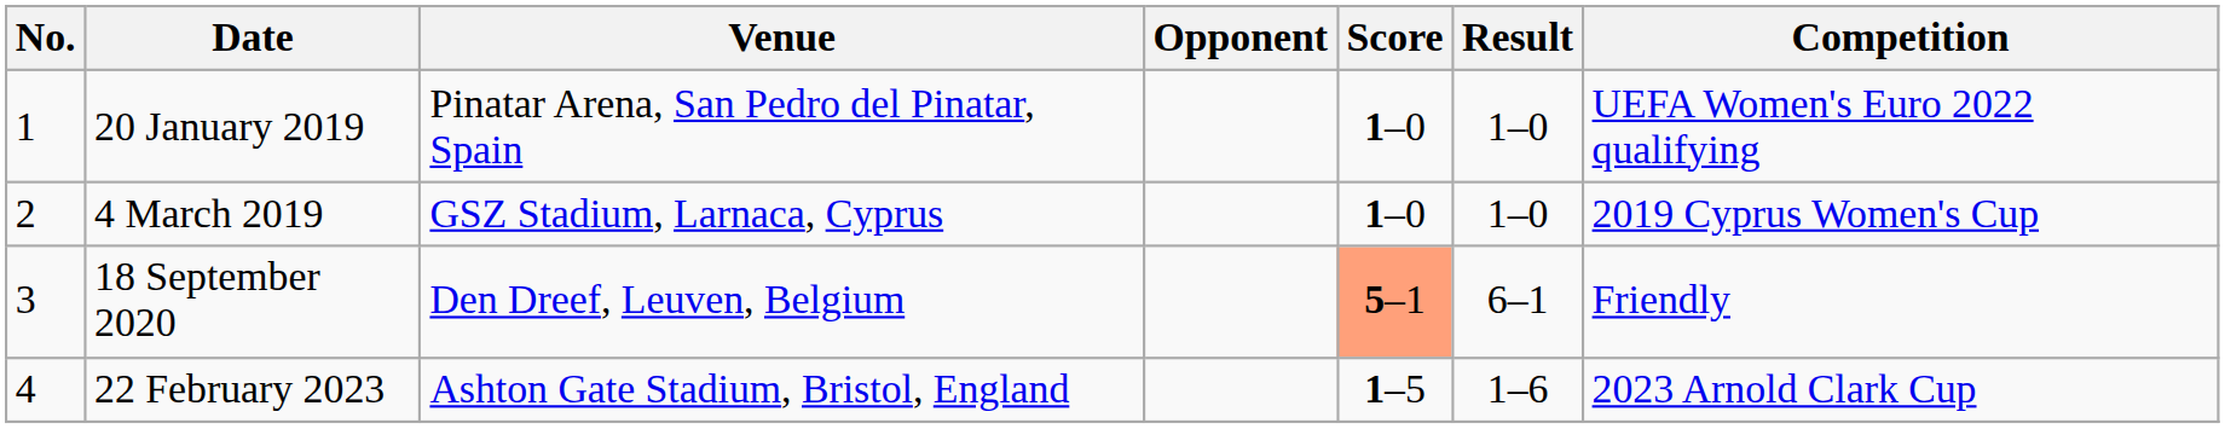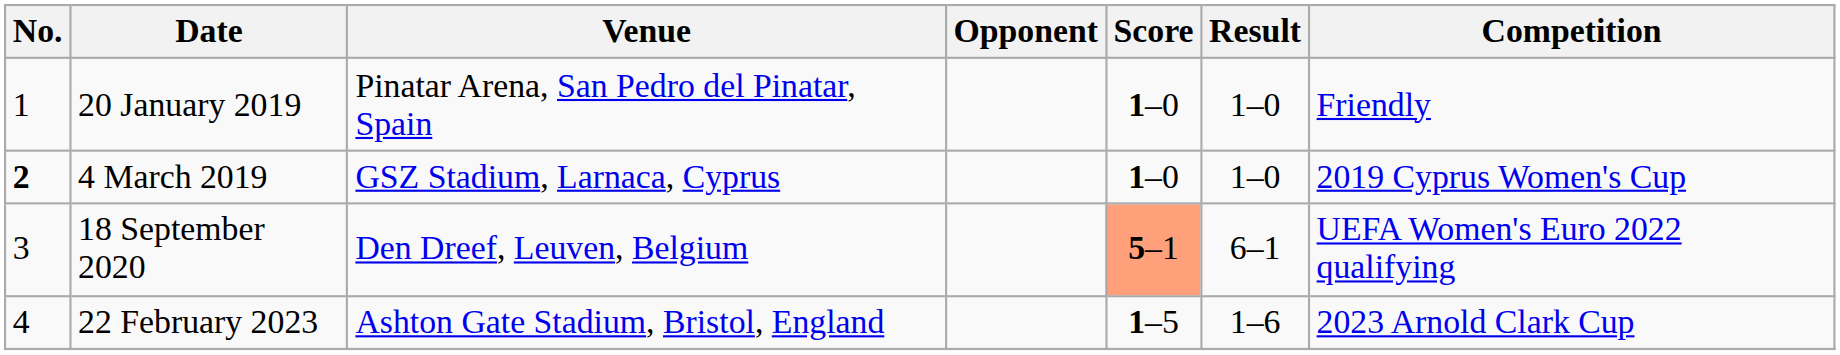20 January 2019 | Competition: UEFA Women's Euro 2022 qualifying -> Friendly
4 March 2019 | No.: normal -> bold
18 September 2020 | Competition: Friendly -> UEFA Women's Euro 2022 qualifying
